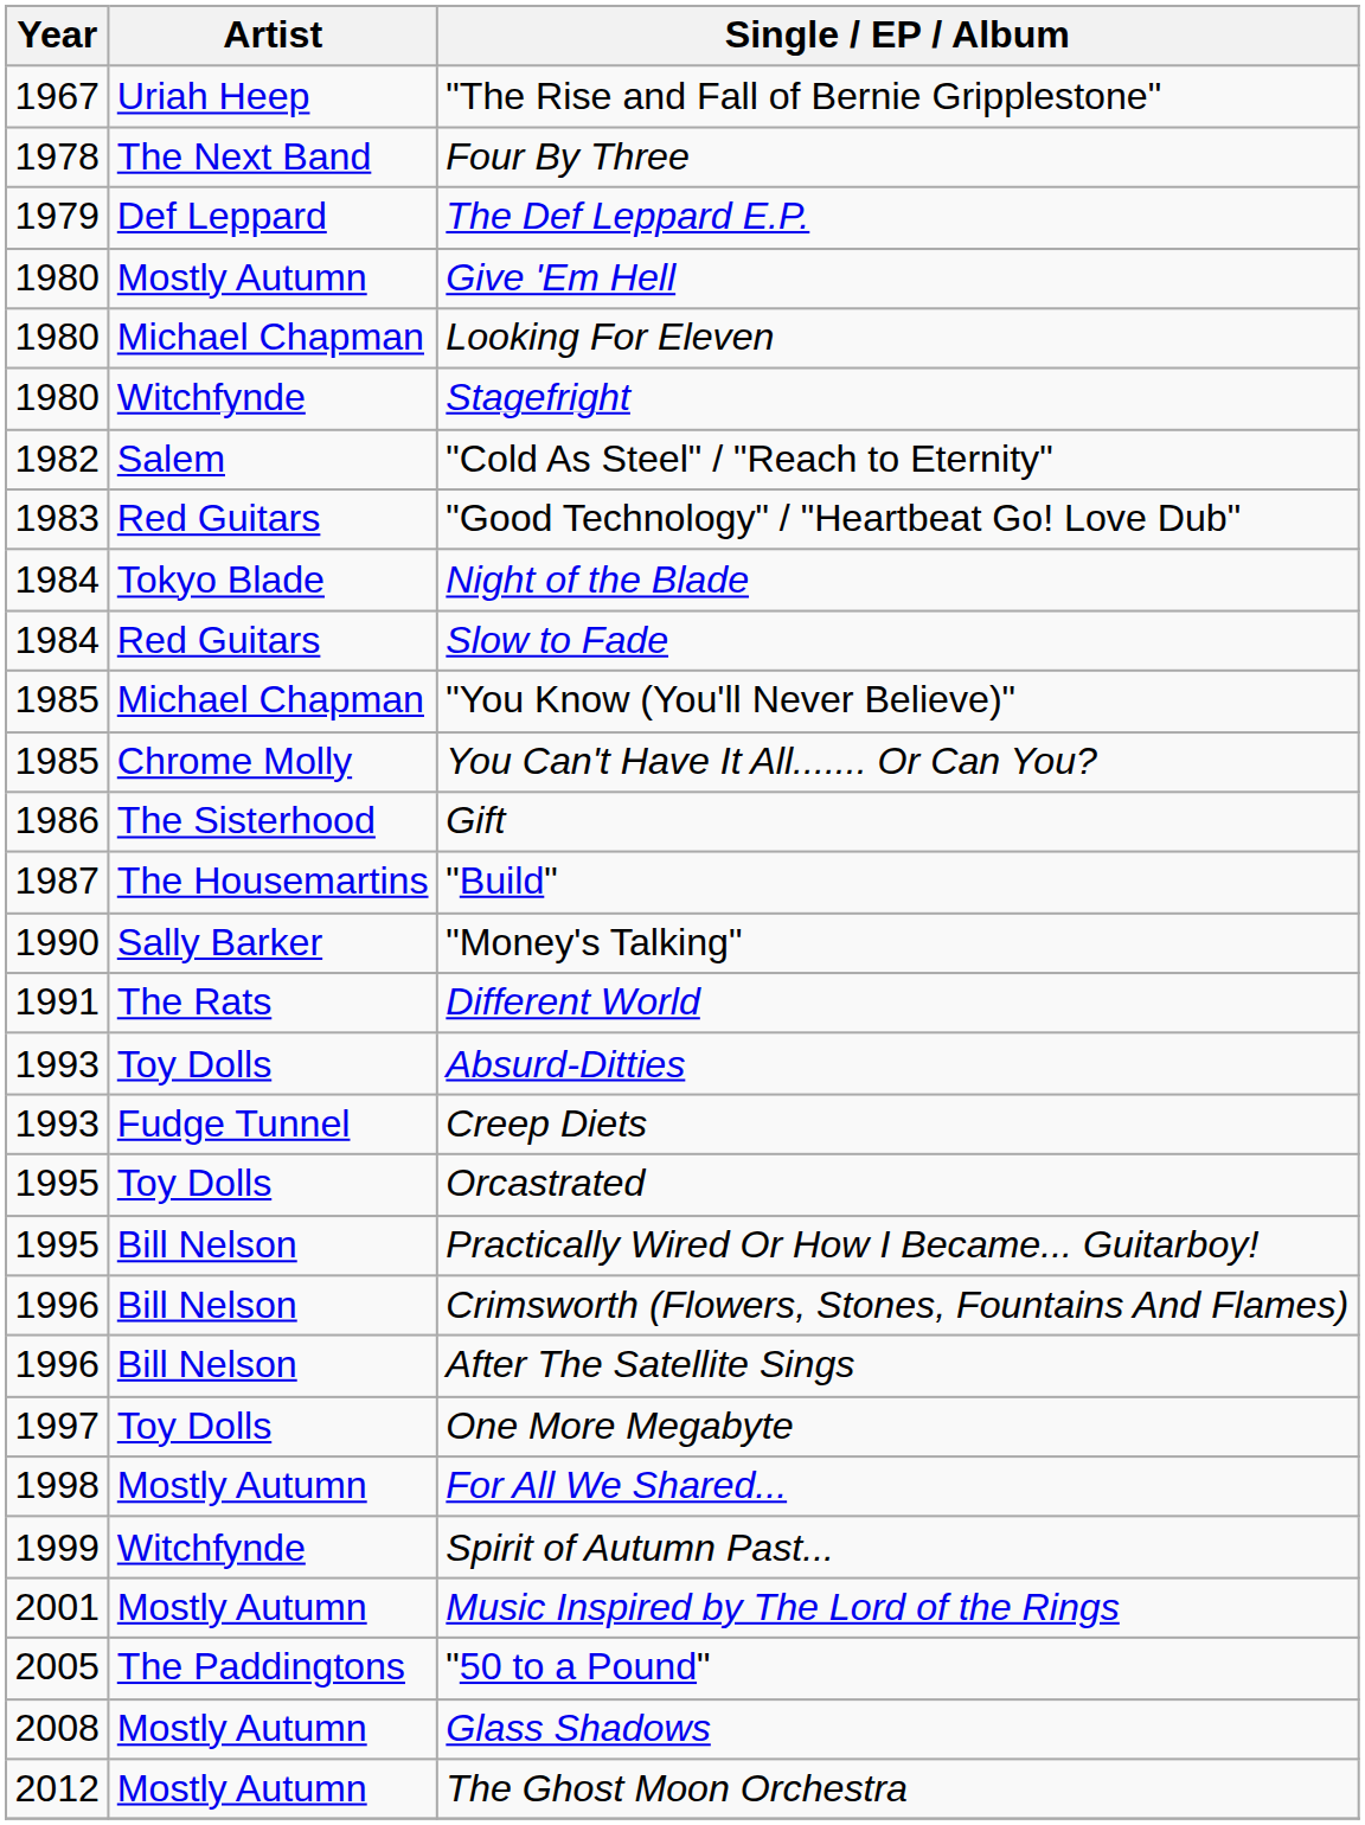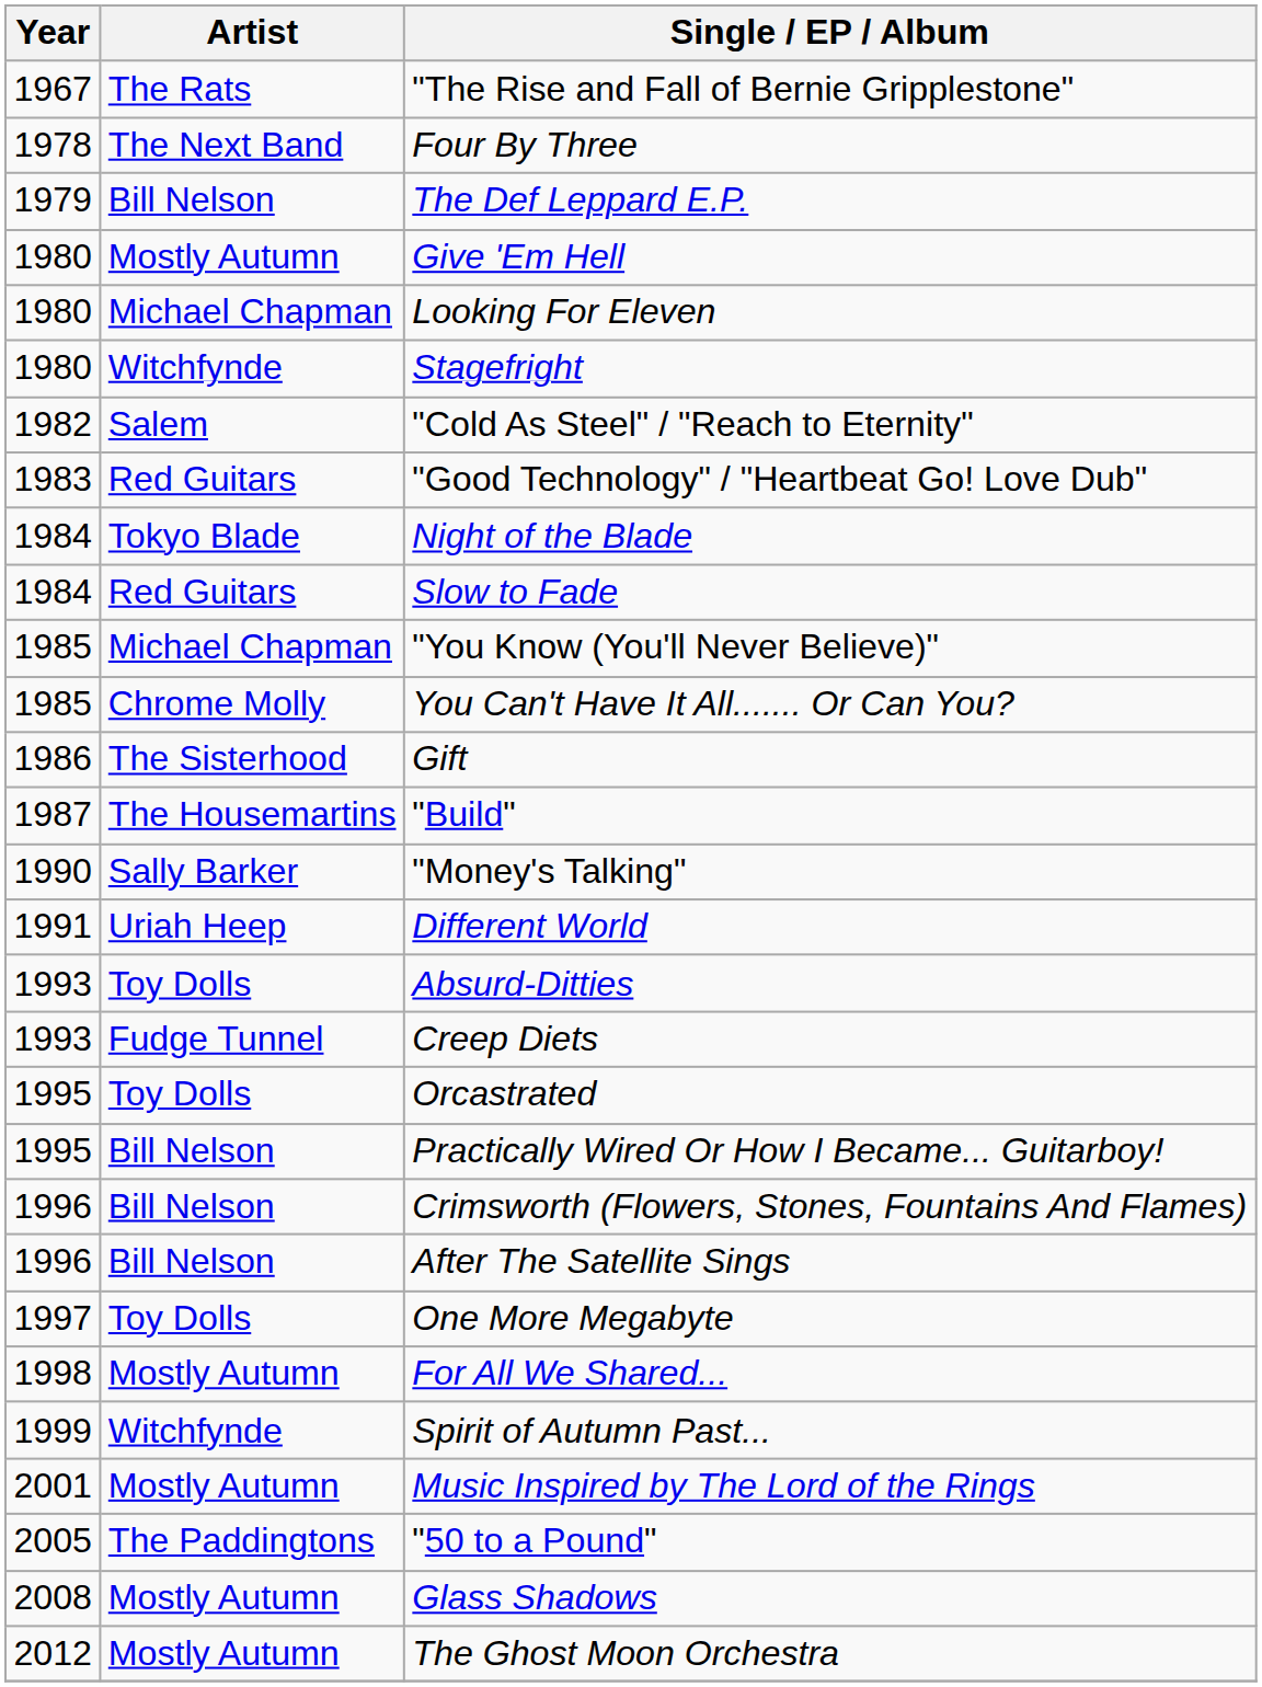"The Rise and Fall of Bernie Gripplestone" | Artist: Uriah Heep -> The Rats
The Def Leppard E.P. | Artist: Def Leppard -> Bill Nelson
Different World | Artist: The Rats -> Uriah Heep
